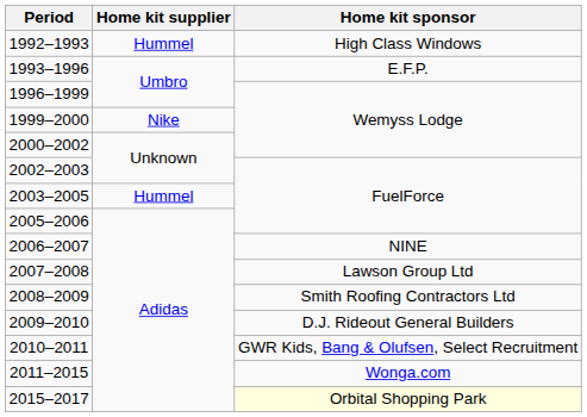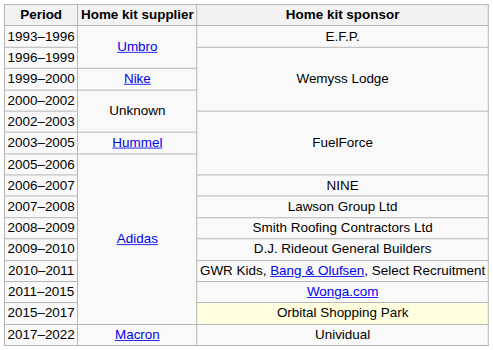- row: 1992–1993 | Hummel | High Class Windows
+ row: 2017–2022 | Macron | Unividual
